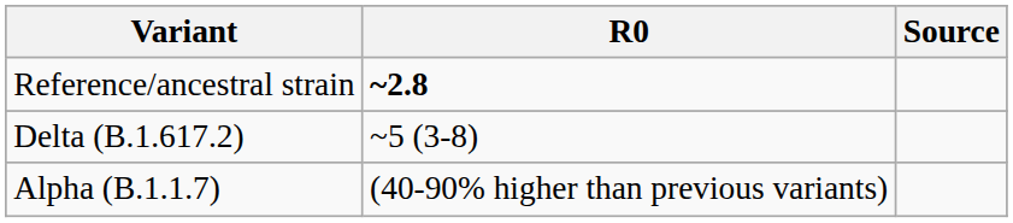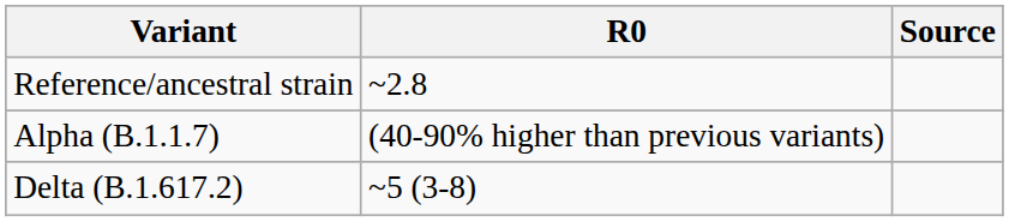Reference/ancestral strain | R0: bold -> normal
rows swapped: Alpha (B.1.1.7) <-> Delta (B.1.617.2)
